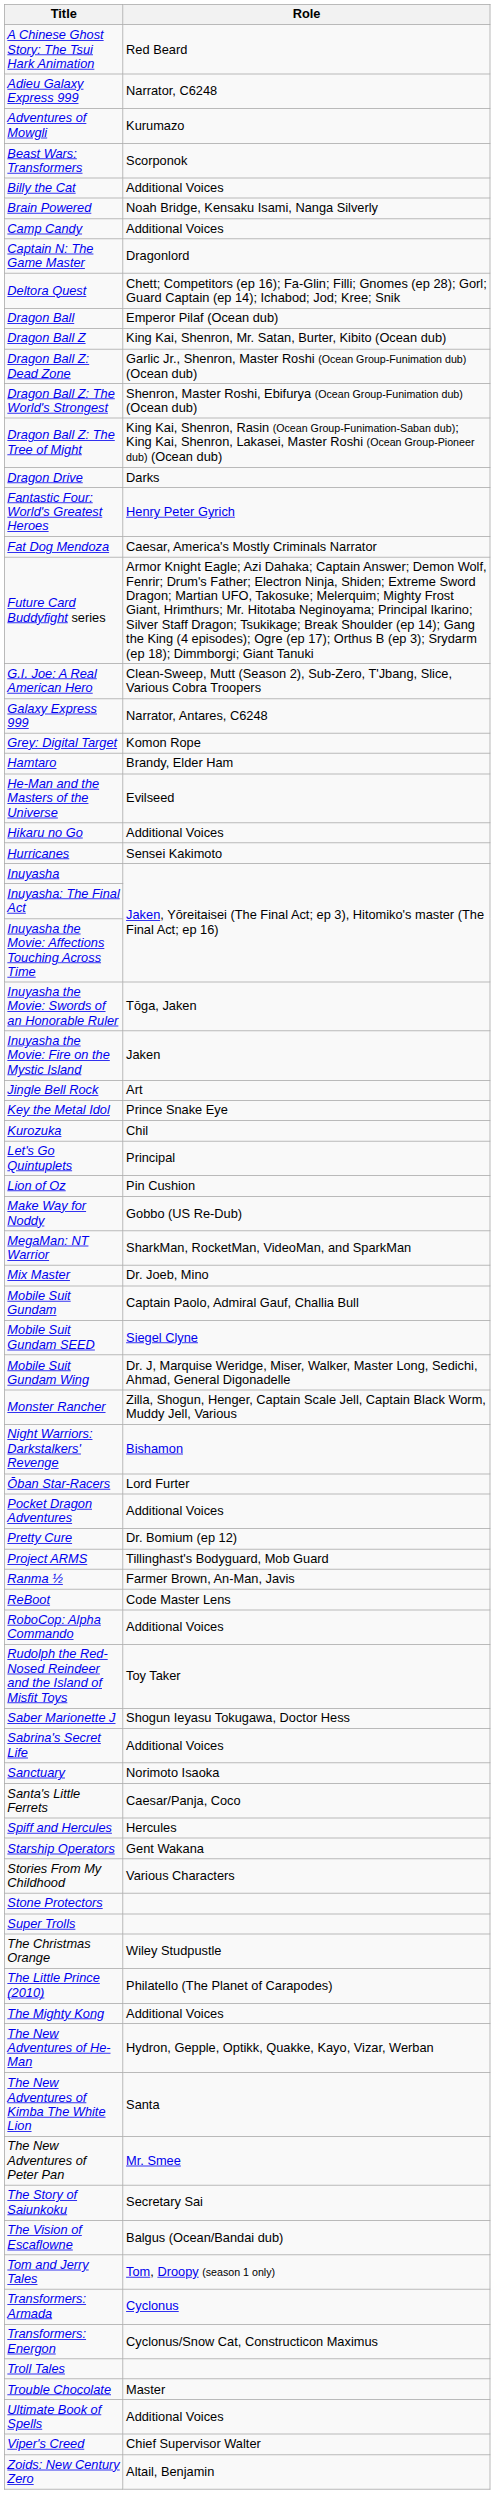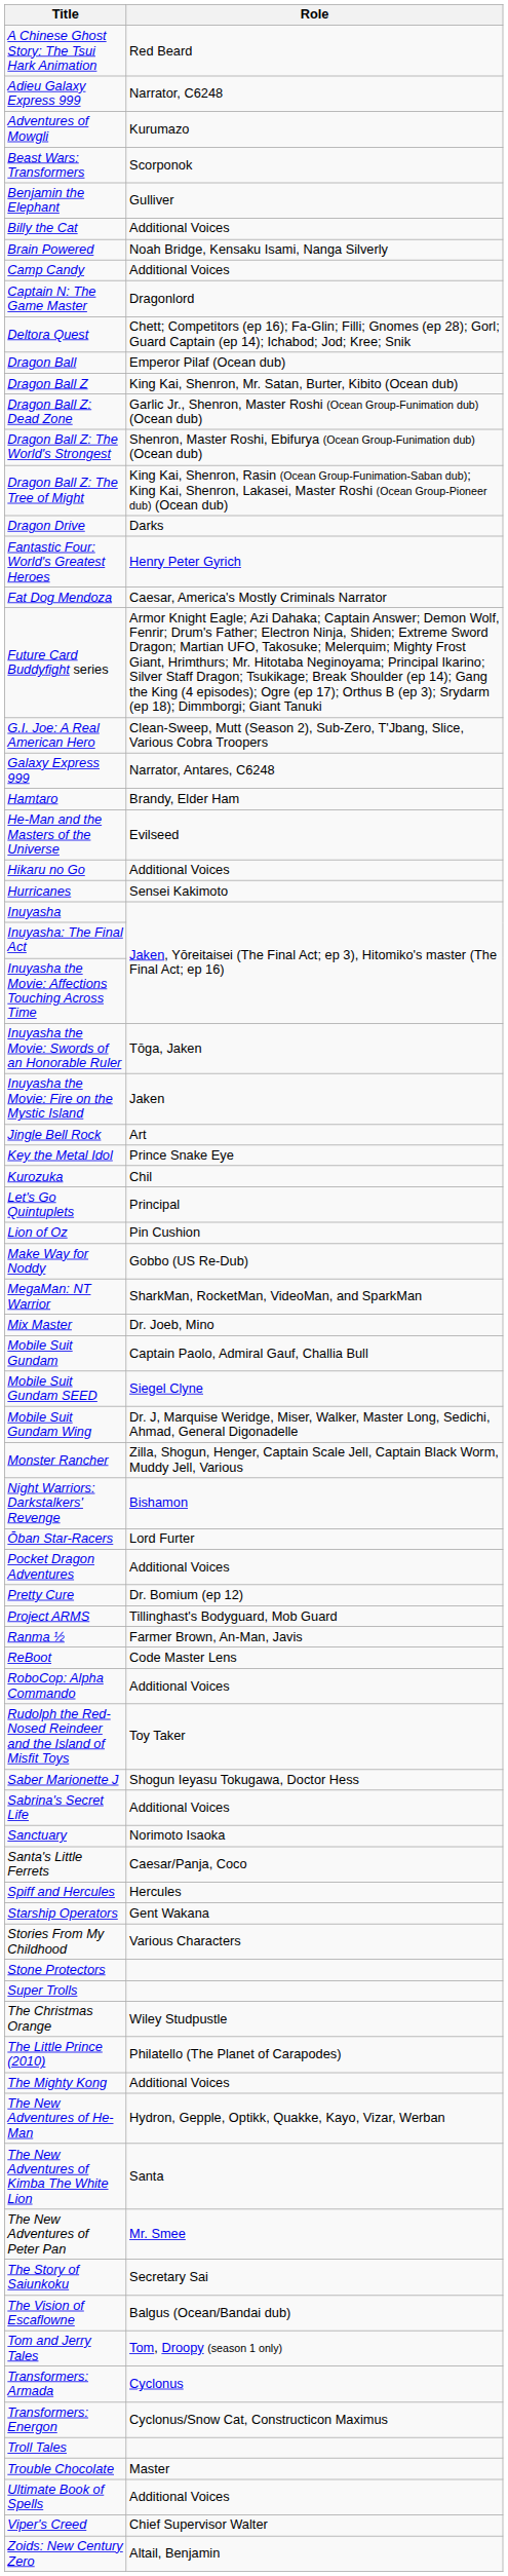+ row: Benjamin the Elephant | Gulliver
- row: Grey: Digital Target | Komon Rope
